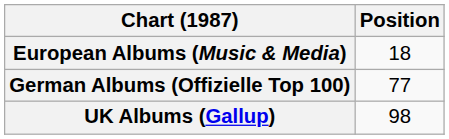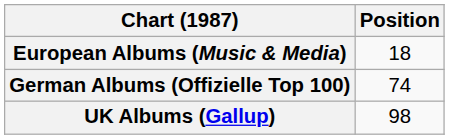German Albums (Offizielle Top 100) | Position: 77 -> 74
